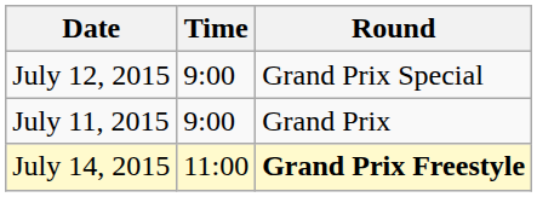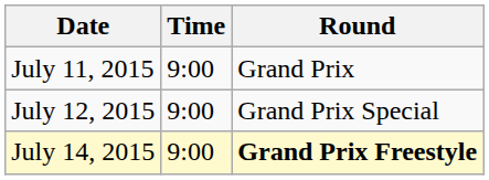rows swapped: July 11, 2015 <-> July 12, 2015
July 14, 2015 | Time: 11:00 -> 9:00
